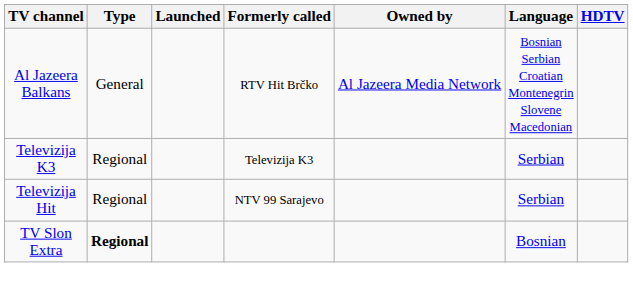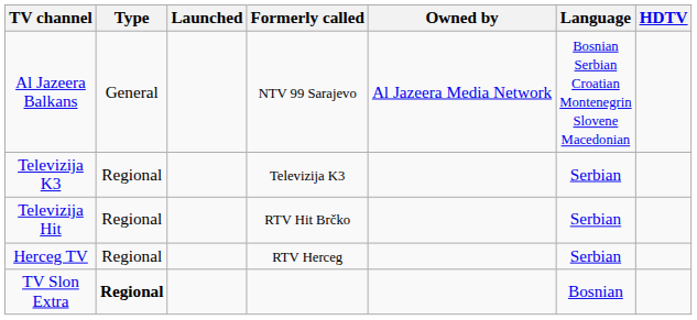Al Jazeera Balkans | Formerly called: RTV Hit Brčko -> NTV 99 Sarajevo
Televizija Hit | Formerly called: NTV 99 Sarajevo -> RTV Hit Brčko
+ row: Herceg TV | Regional | RTV Herceg | Serbian
